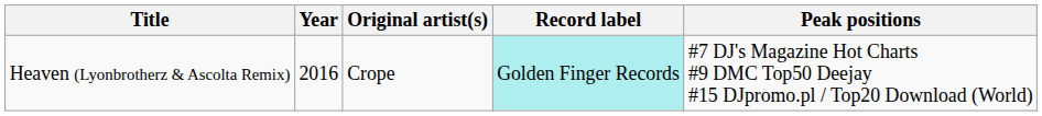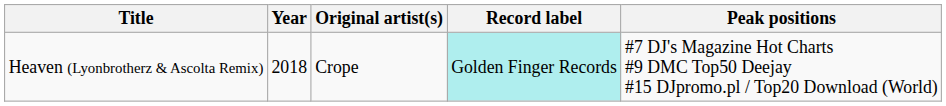Heaven (Lyonbrotherz & Ascolta Remix) | Year: 2016 -> 2018
